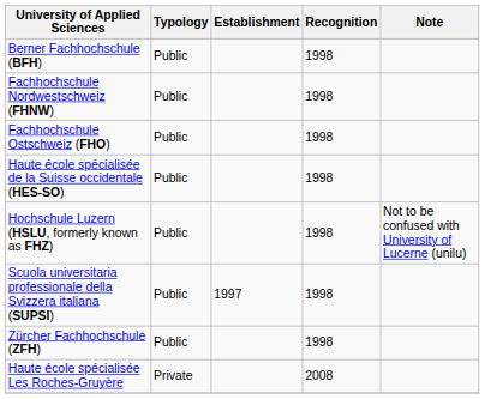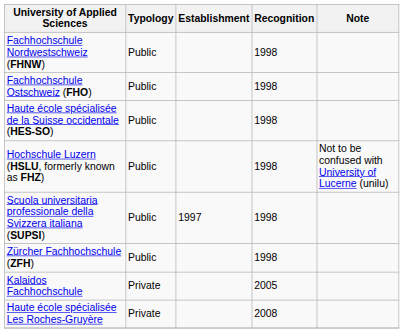- row: Berner Fachhochschule (BFH) | Public | 1998
+ row: Kalaidos Fachhochschule | Private | 2005
